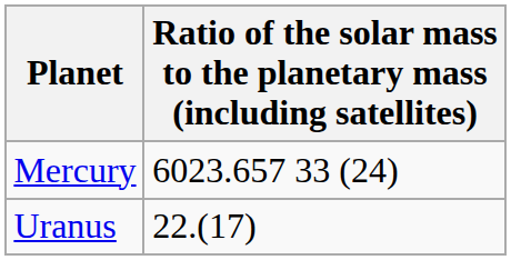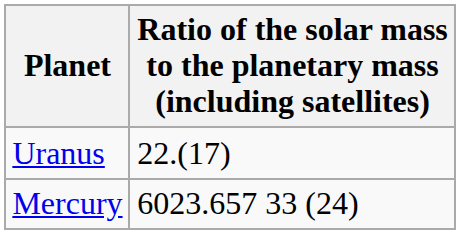rows swapped: Mercury <-> Uranus
